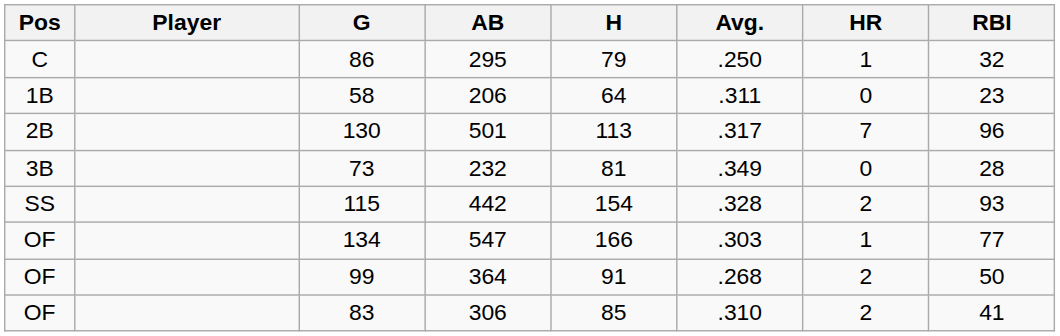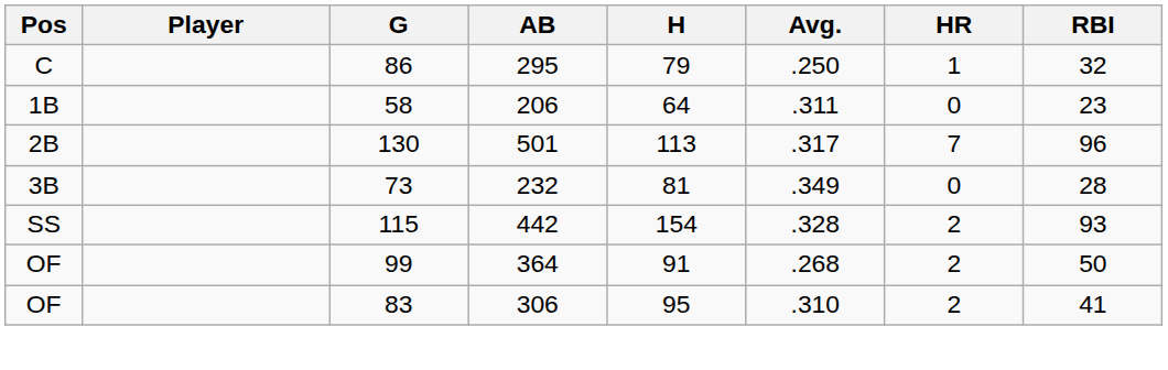- row: OF | 134 | 547 | 166 | .303 | 1 | 77
83 | H: 85 -> 95
